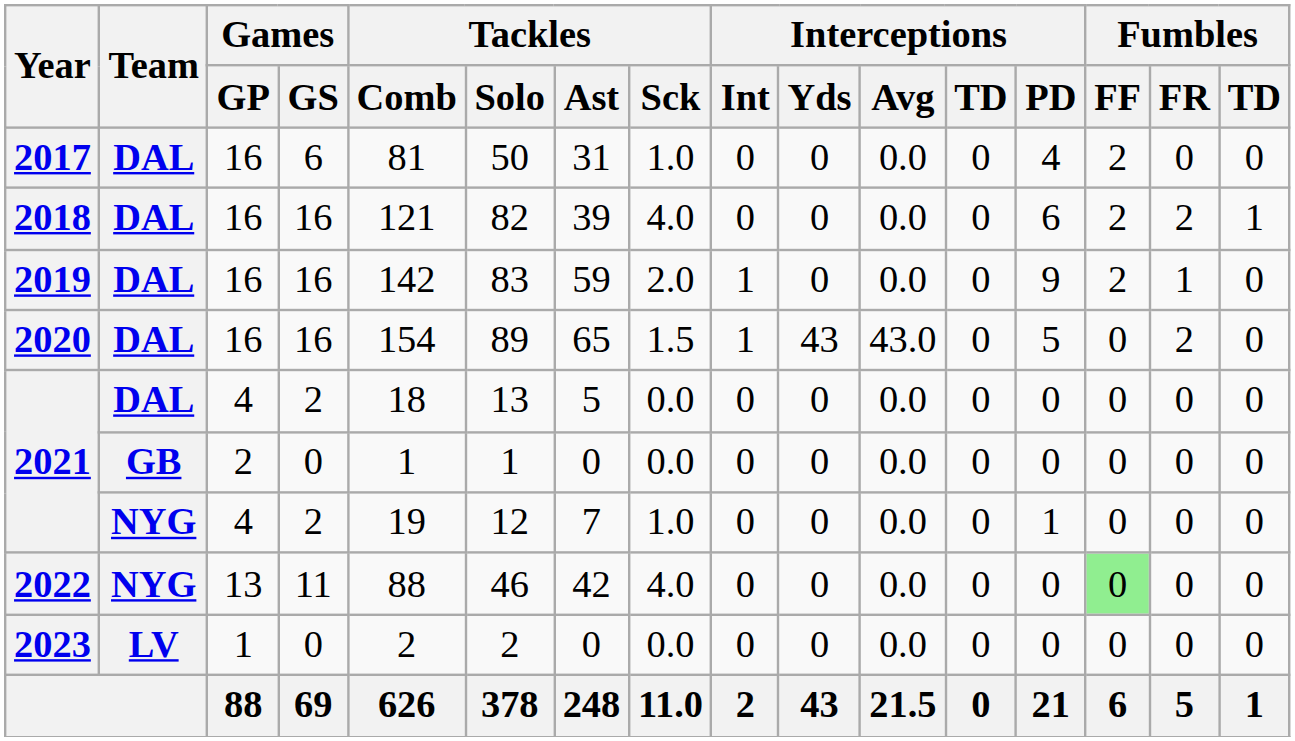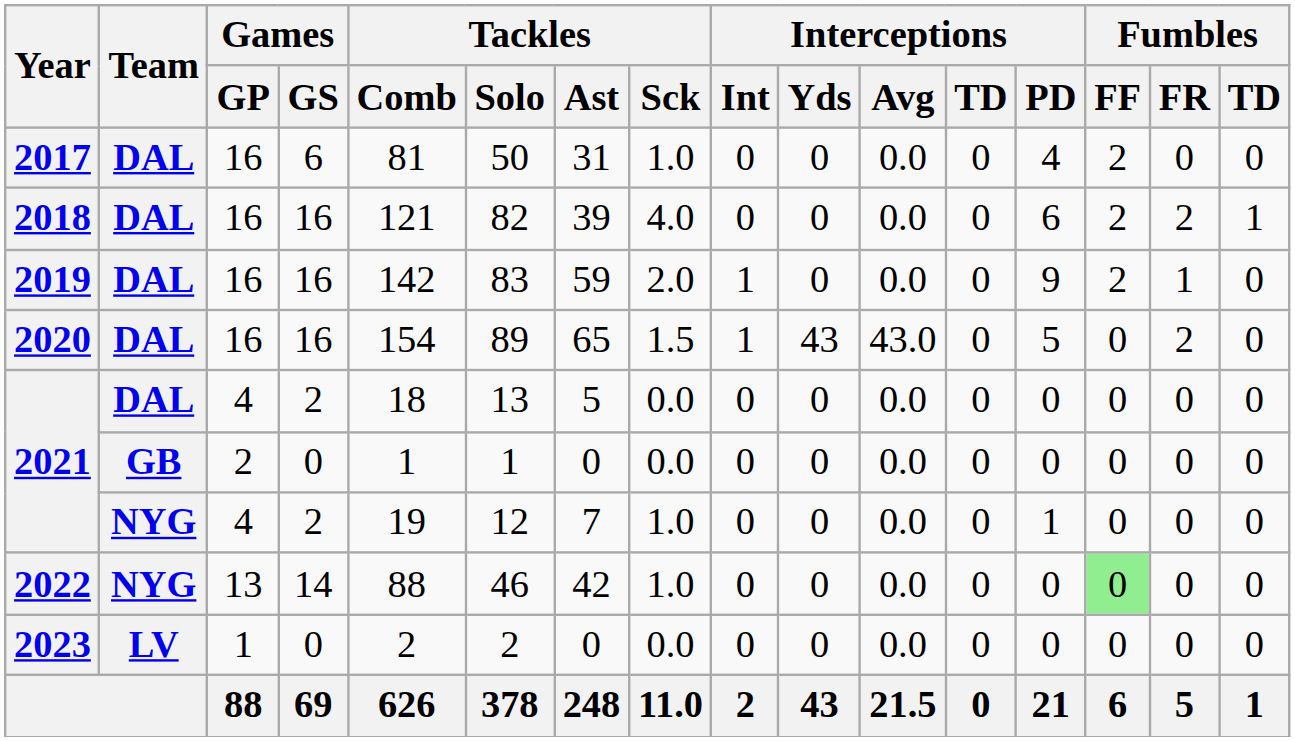2022 | Games / GS: 11 -> 14
2022 | Tackles / Sck: 4.0 -> 1.0
